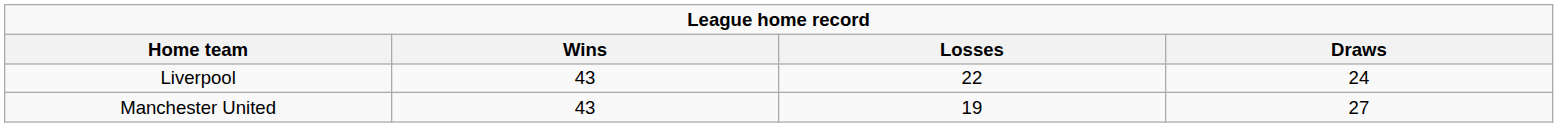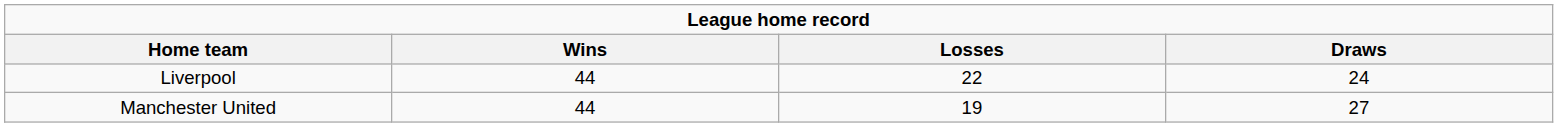Liverpool | Wins: 43 -> 44
Manchester United | Wins: 43 -> 44
